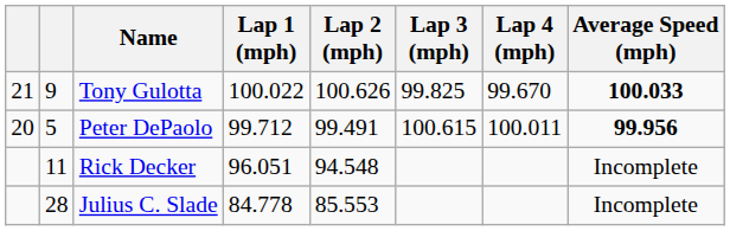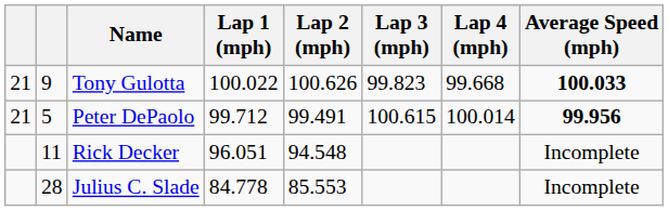Tony Gulotta | Lap 3 (mph): 99.825 -> 99.823
Tony Gulotta | Lap 4 (mph): 99.670 -> 99.668
Peter DePaolo | column 1: 20 -> 21
Peter DePaolo | Lap 4 (mph): 100.011 -> 100.014
